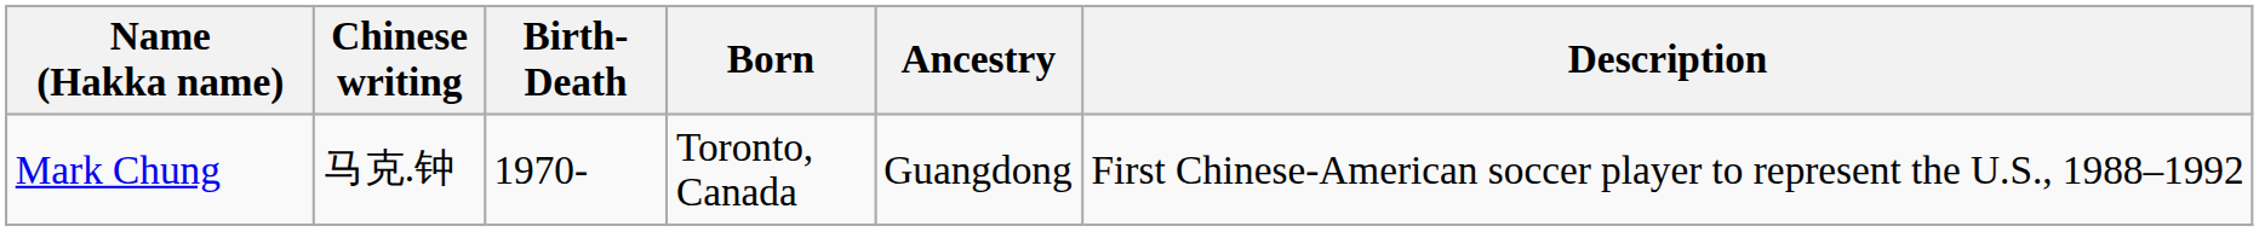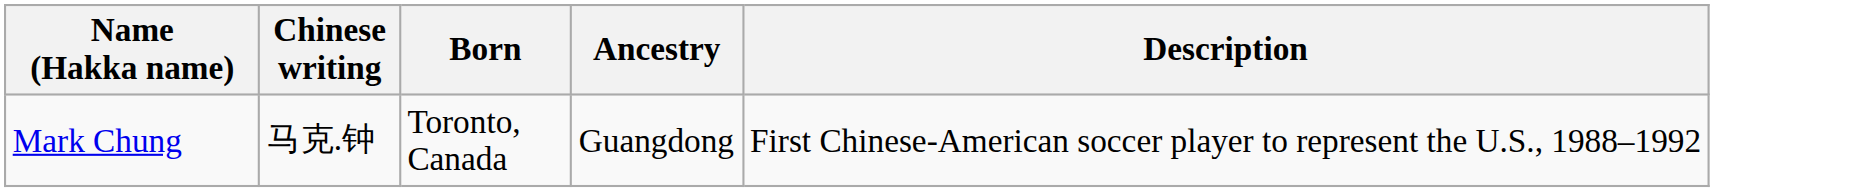- column: Birth-Death | 1970-
